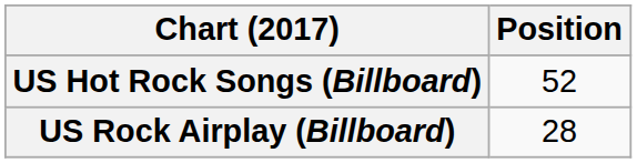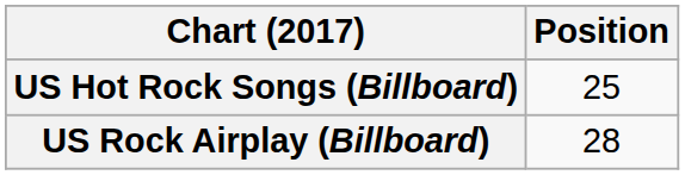US Hot Rock Songs (Billboard) | Position: 52 -> 25
